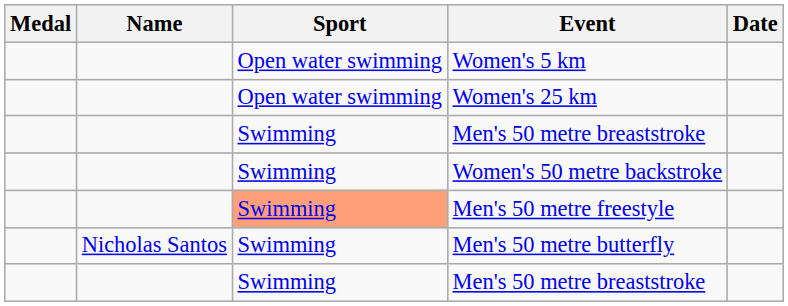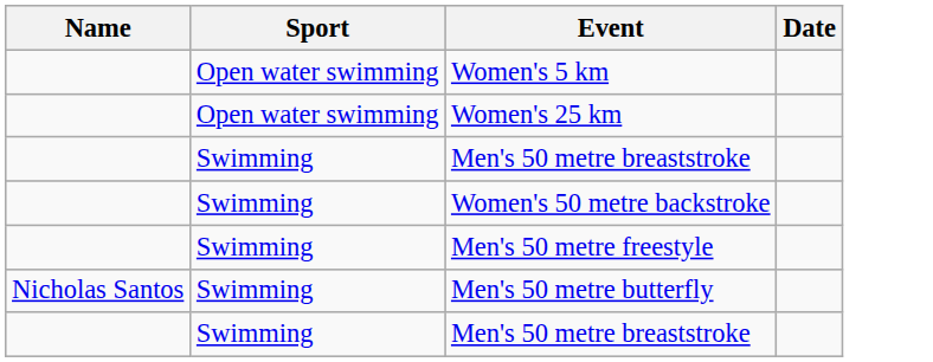- column: Medal
Men's 50 metre freestyle | Sport: lightsalmon background -> no background
